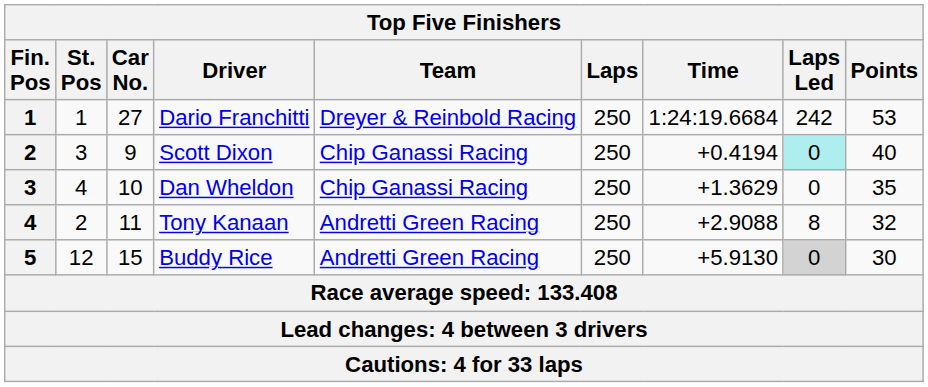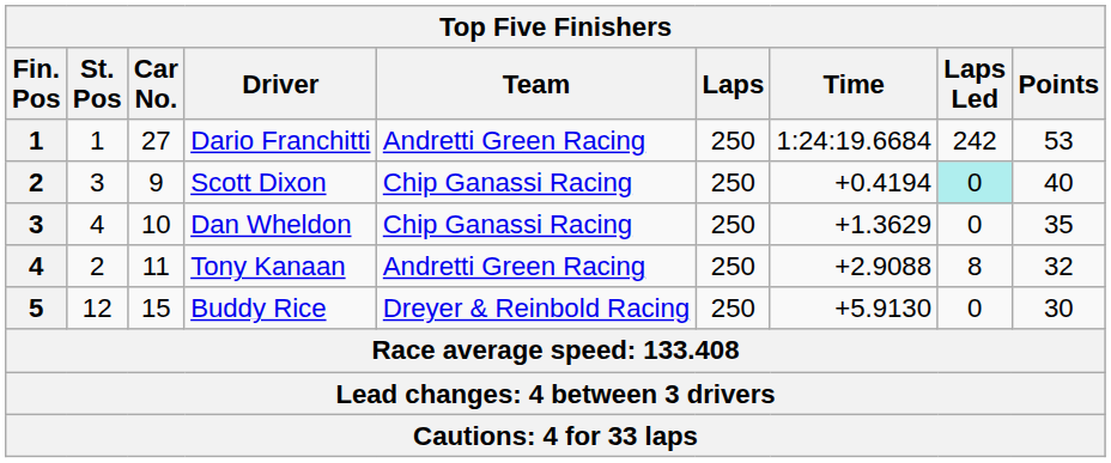Dario Franchitti | Team: Dreyer & Reinbold Racing -> Andretti Green Racing
Buddy Rice | Team: Andretti Green Racing -> Dreyer & Reinbold Racing
Buddy Rice | Laps Led: lightgrey background -> no background
